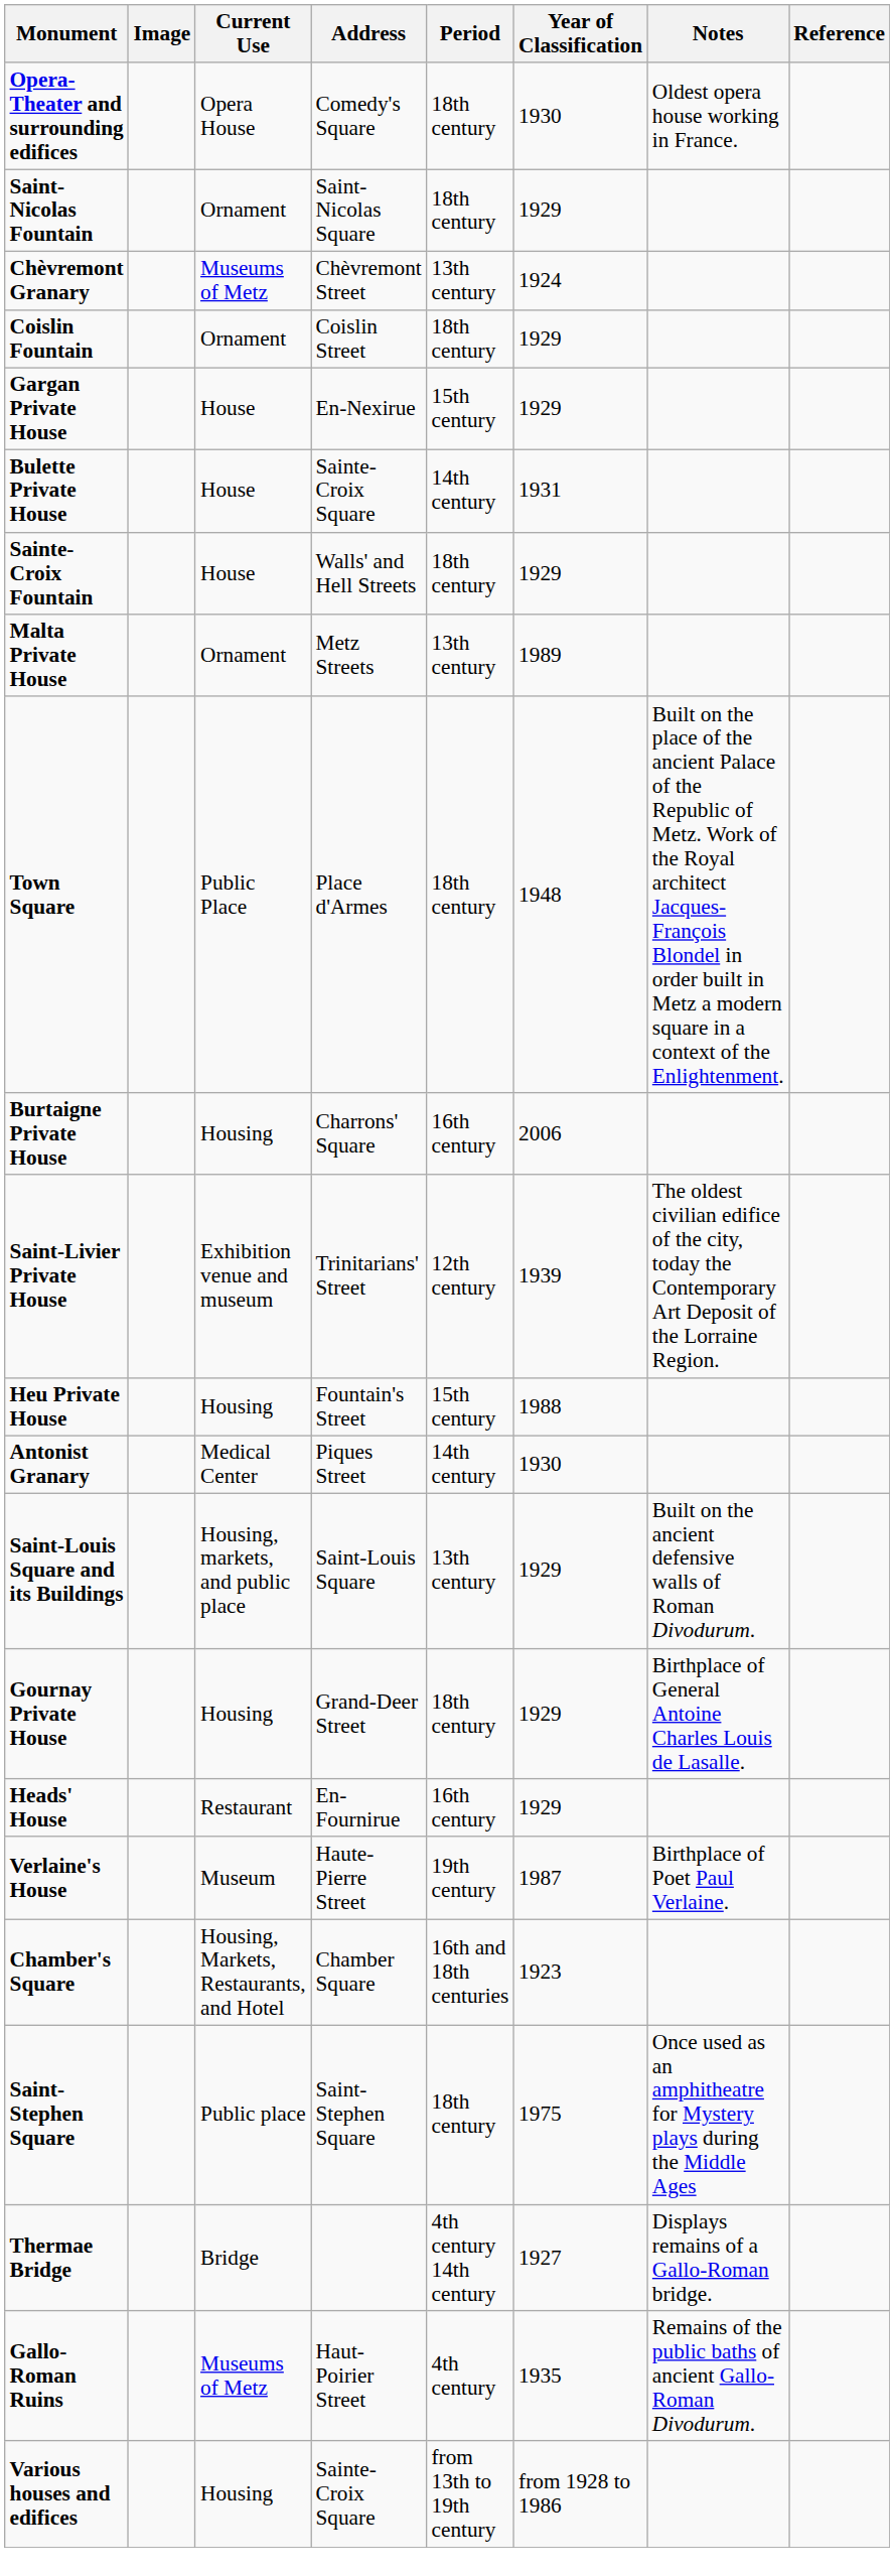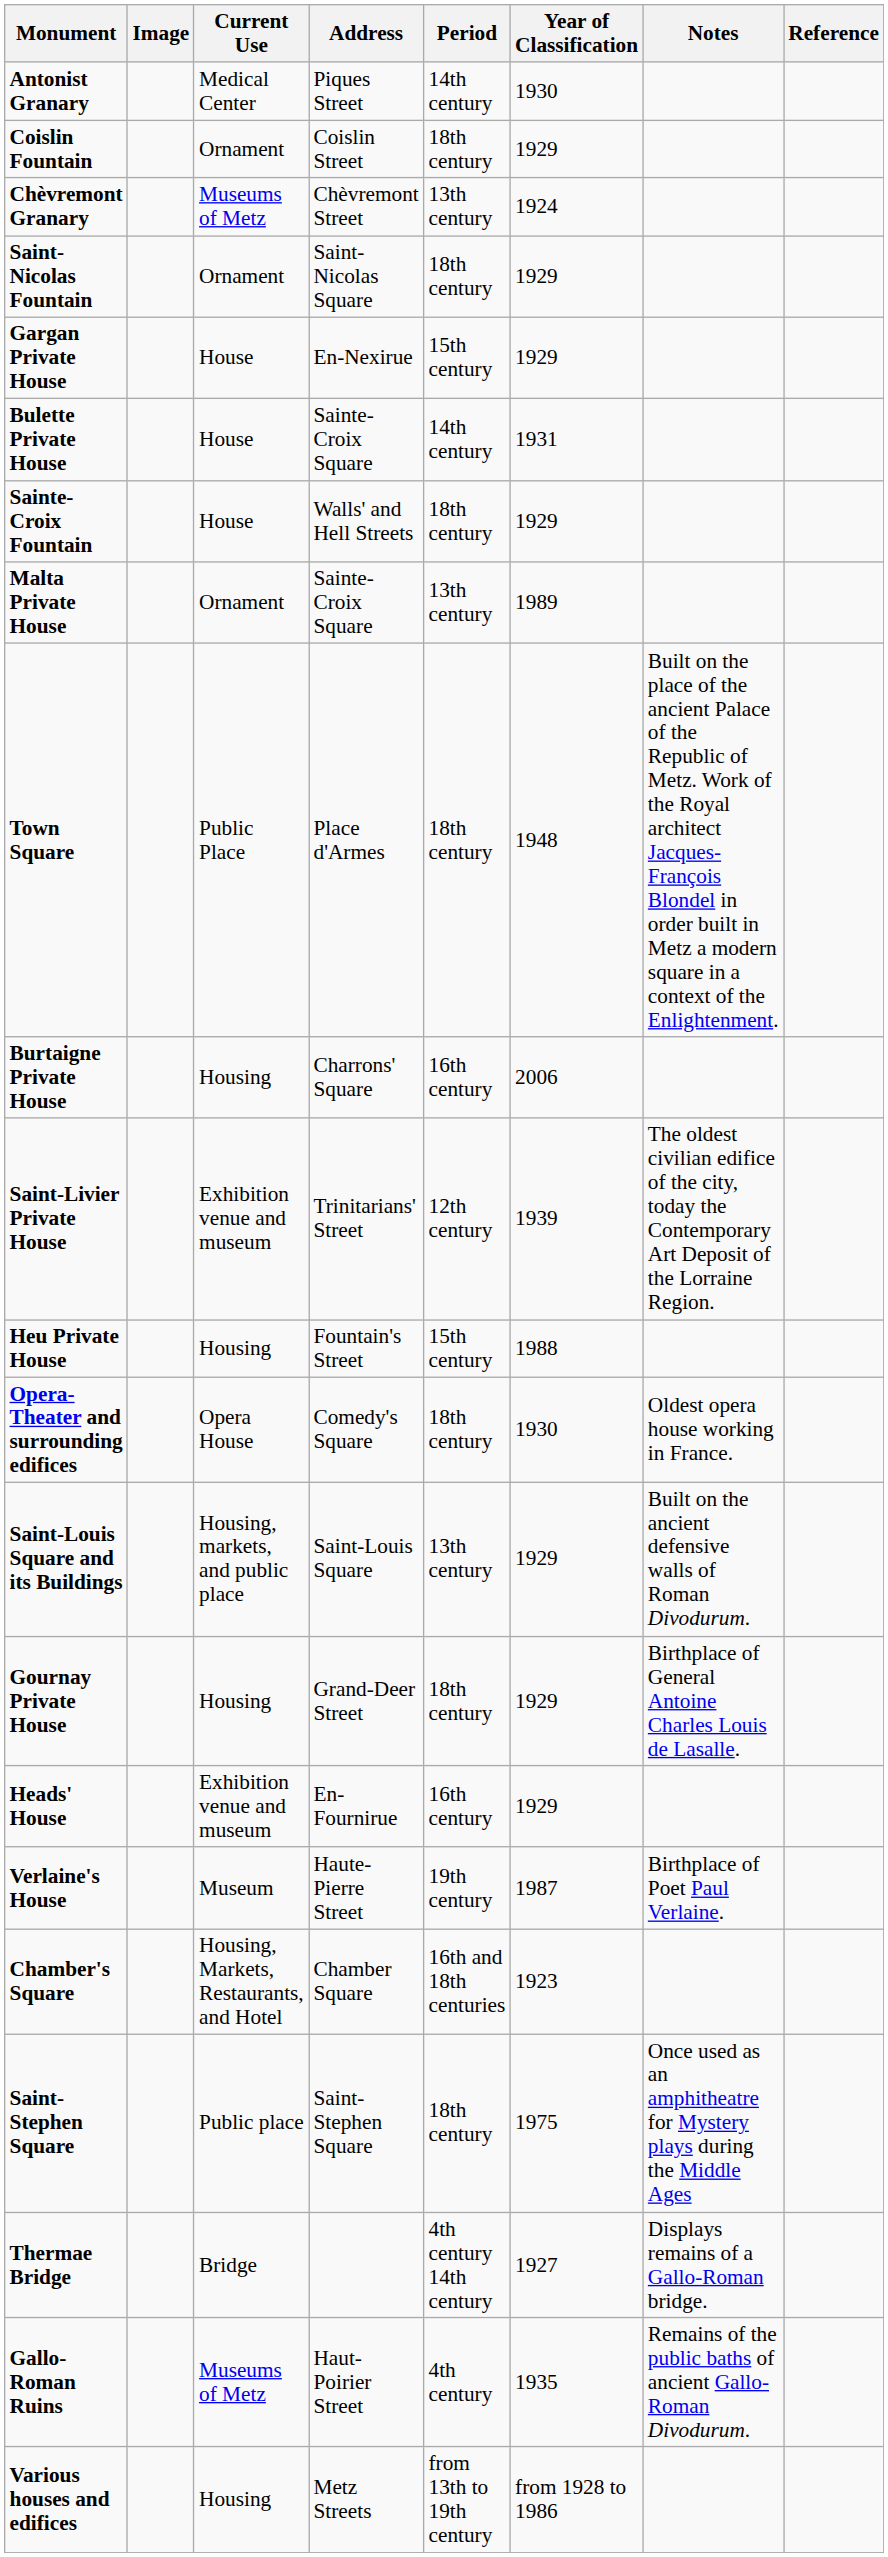rows swapped: Antonist Granary <-> Opera-Theater and surrounding edifices
rows swapped: Coislin Fountain <-> Saint-Nicolas Fountain
Malta Private House | Address: Metz Streets -> Sainte-Croix Square
Heads' House | Current Use: Restaurant -> Exhibition venue and museum
Various houses and edifices | Address: Sainte-Croix Square -> Metz Streets
